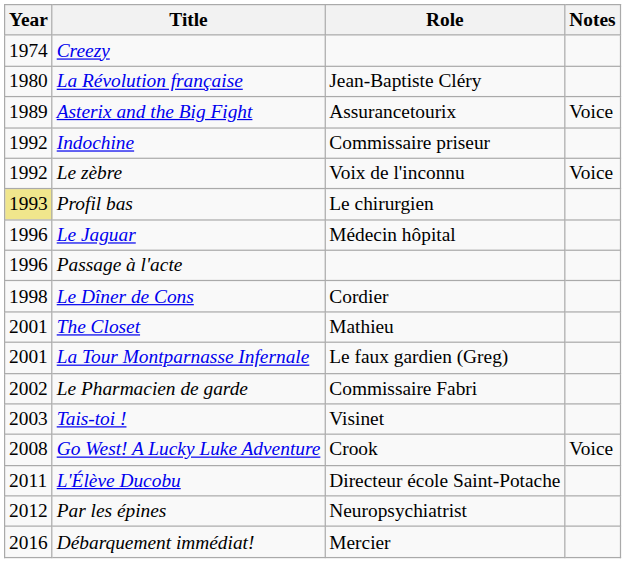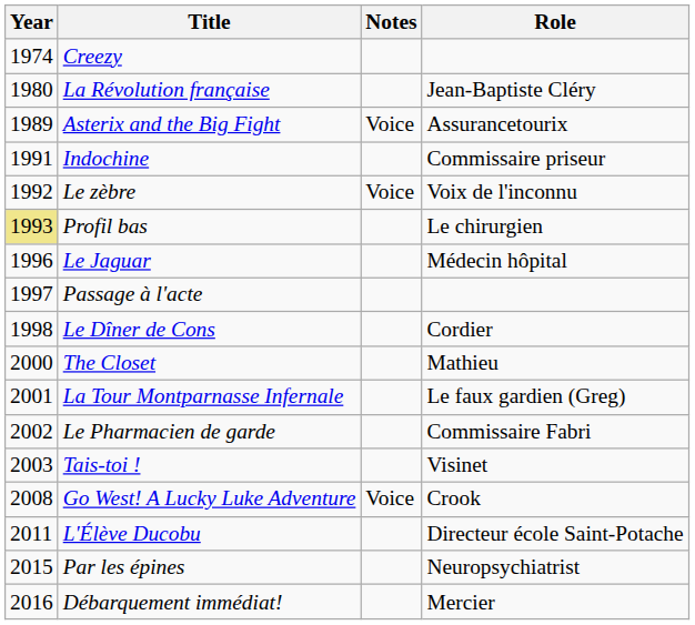columns swapped: Role <-> Notes
Indochine | Year: 1992 -> 1991
Passage à l'acte | Year: 1996 -> 1997
The Closet | Year: 2001 -> 2000
Par les épines | Year: 2012 -> 2015
